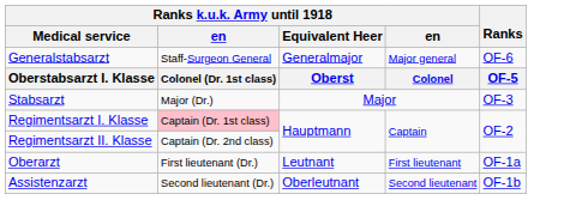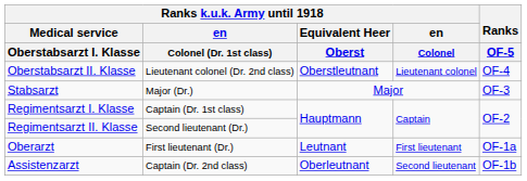- row: Generalstabsarzt | Staff-Surgeon General | Generalmajor | Major general | OF-6
+ row: Oberstabsarzt II. Klasse | Lieutenant colonel (Dr. 2nd class) | Oberstleutnant | Lieutenant colonel | OF-4
Regimentsarzt I. Klasse | column 2: pink background -> no background
Regimentsarzt II. Klasse | column 2: Captain (Dr. 2nd class) -> Second lieutenant (Dr.)
Assistenzarzt | column 2: Second lieutenant (Dr.) -> Captain (Dr. 2nd class)
